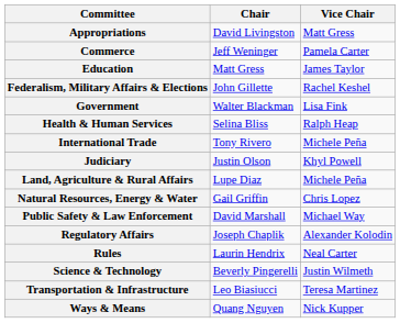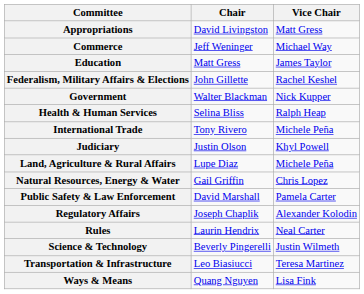Commerce | Vice Chair: Pamela Carter -> Michael Way
Government | Vice Chair: Lisa Fink -> Nick Kupper
Public Safety & Law Enforcement | Vice Chair: Michael Way -> Pamela Carter
Ways & Means | Vice Chair: Nick Kupper -> Lisa Fink
